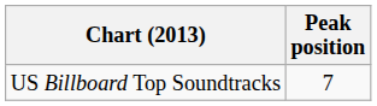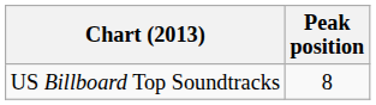US Billboard Top Soundtracks | Peak position: 7 -> 8
